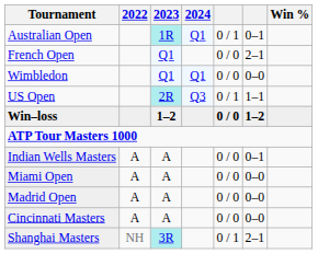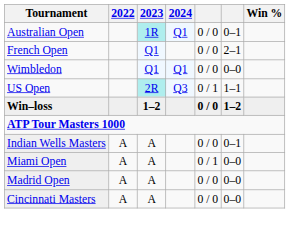Australian Open | column 5: 0 / 1 -> 0 / 0
Miami Open | column 5: 0 / 0 -> 0 / 1
- row: Shanghai Masters | NH | 3R | 0 / 1 | 2–1
